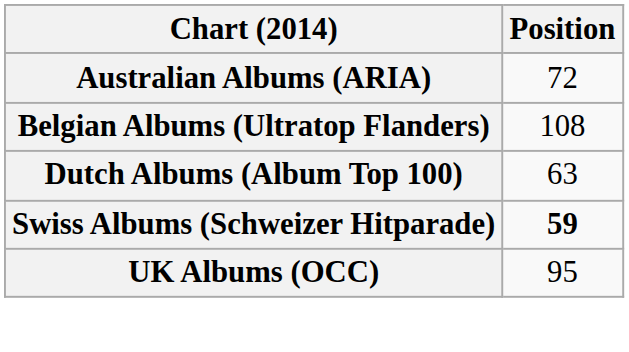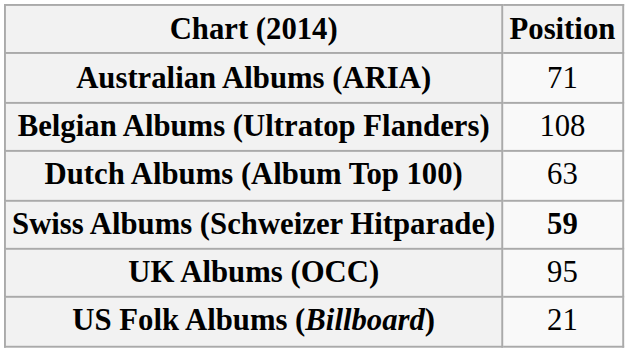Australian Albums (ARIA) | Position: 72 -> 71
+ row: US Folk Albums (Billboard) | 21
